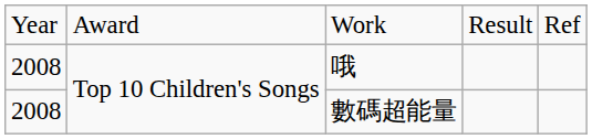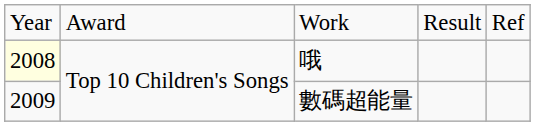哦 | column 1: no background -> lightyellow background
數碼超能量 | column 1: 2008 -> 2009
